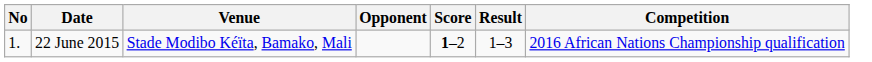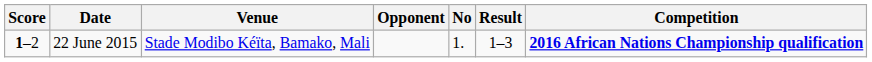columns swapped: No <-> Score
22 June 2015 | Competition: normal -> bold
